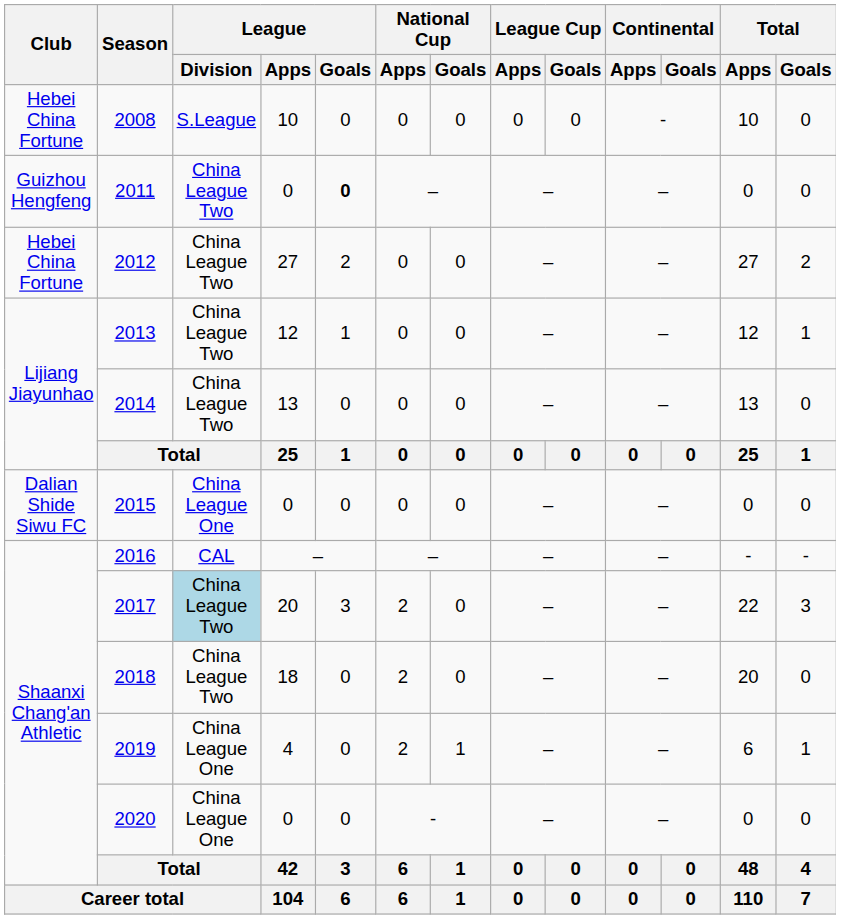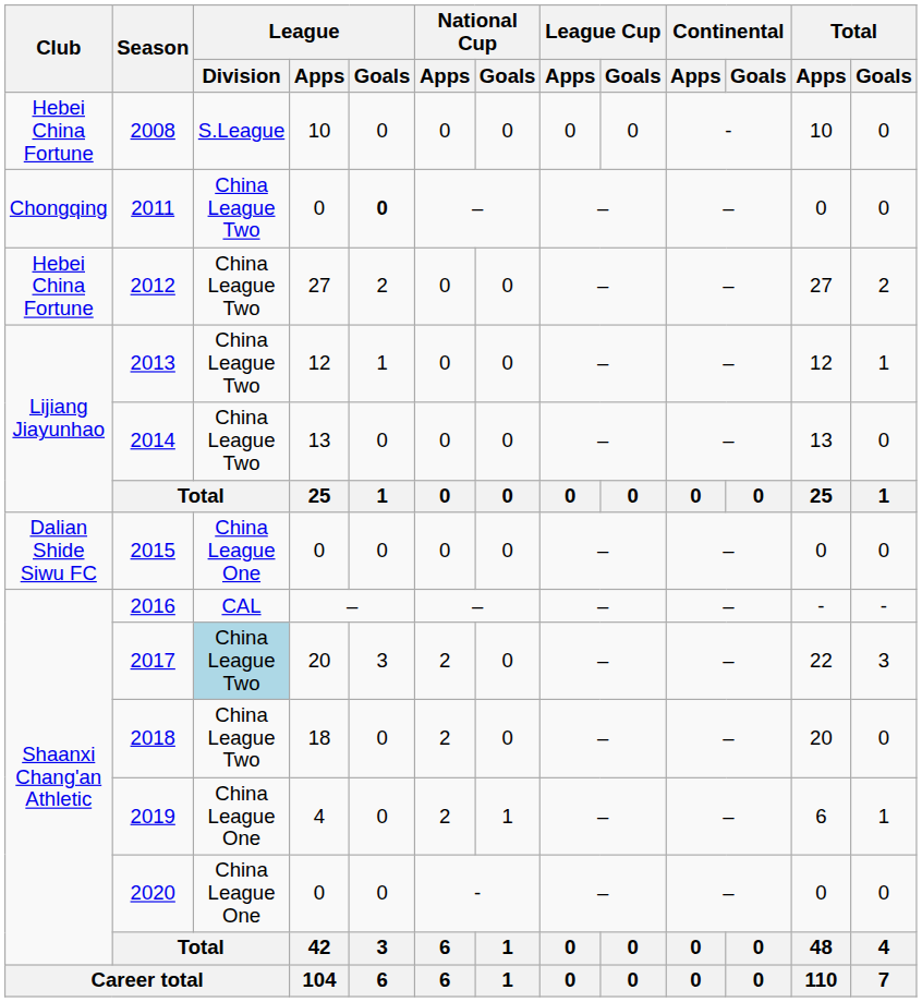2011 | Club: Guizhou Hengfeng -> Chongqing
